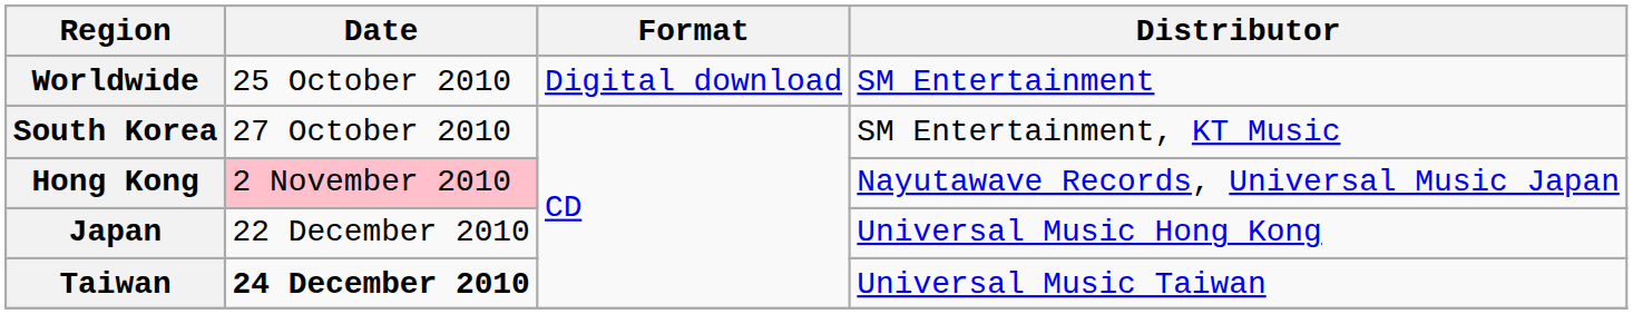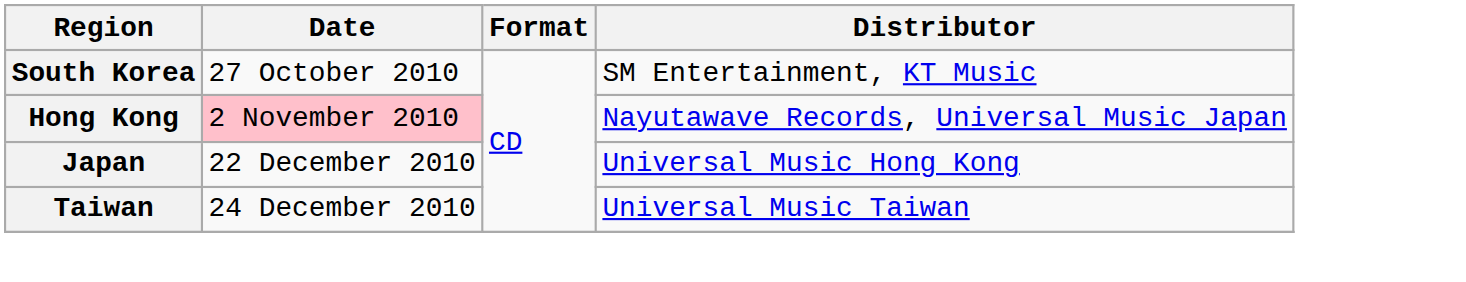- row: Worldwide | 25 October 2010 | Digital download | SM Entertainment
Taiwan | Date: bold -> normal
